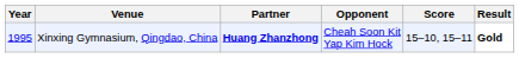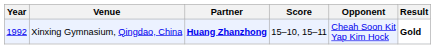columns swapped: Opponent <-> Score
Xinxing Gymnasium, Qingdao, China | Year: 1995 -> 1992
